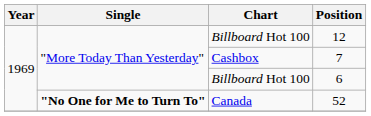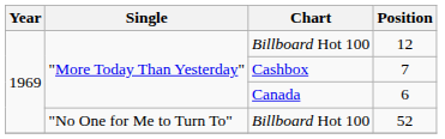6 | Chart: Billboard Hot 100 -> Canada
52 | Single: bold -> normal
52 | Chart: Canada -> Billboard Hot 100
